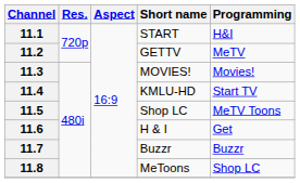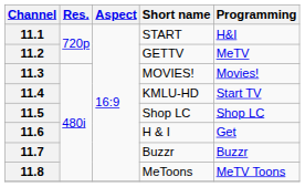11.5 | Programming: MeTV Toons -> Shop LC
11.8 | Programming: Shop LC -> MeTV Toons
